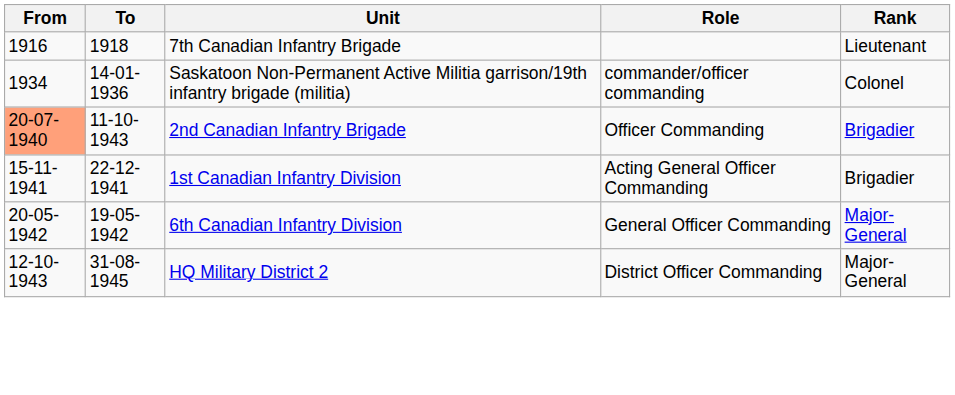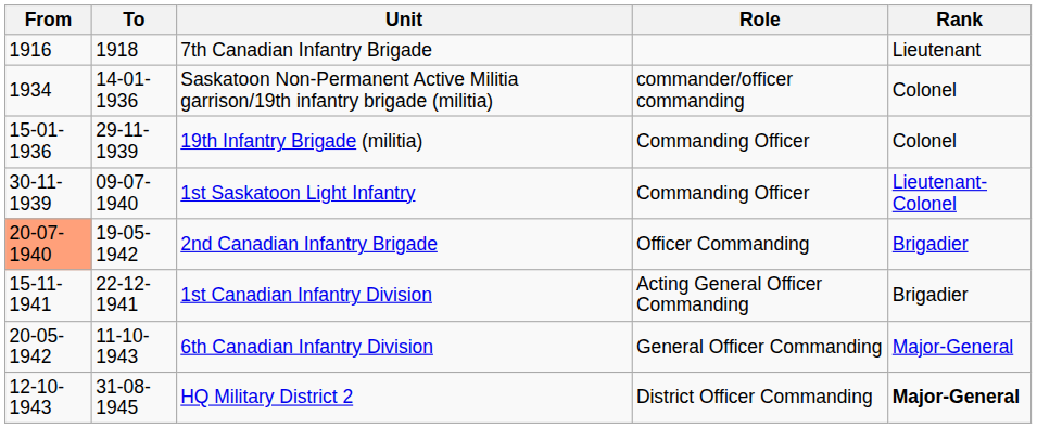+ row: 15-01-1936 | 29-11-1939 | 19th Infantry Brigade (militia) | Commanding Officer | Colonel
+ row: 30-11-1939 | 09-07-1940 | 1st Saskatoon Light Infantry | Commanding Officer | Lieutenant-Colonel
2nd Canadian Infantry Brigade | To: 11-10-1943 -> 19-05-1942
6th Canadian Infantry Division | To: 19-05-1942 -> 11-10-1943
HQ Military District 2 | Rank: normal -> bold
